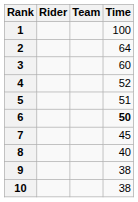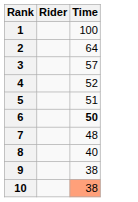- column: Team
3 | Time: 60 -> 57
7 | Time: 45 -> 48
10 | Time: no background -> lightsalmon background
